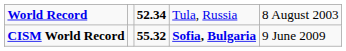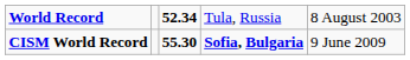CISM World Record | column 3: 55.32 -> 55.30
